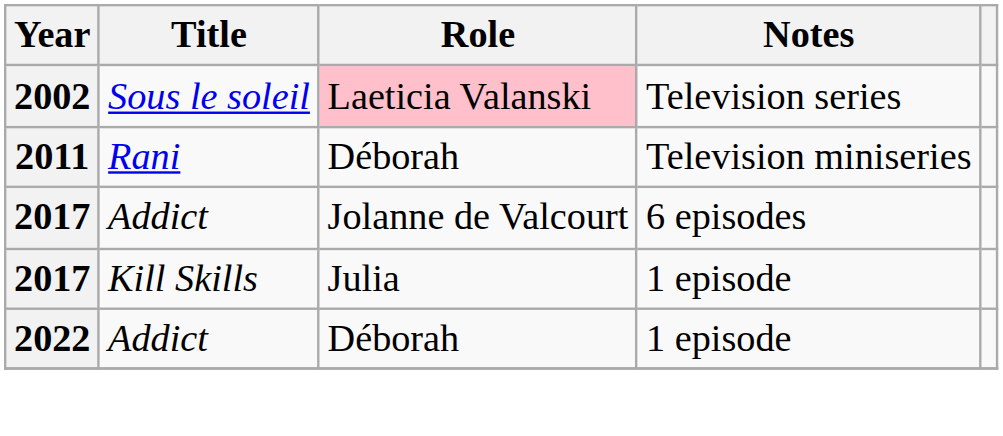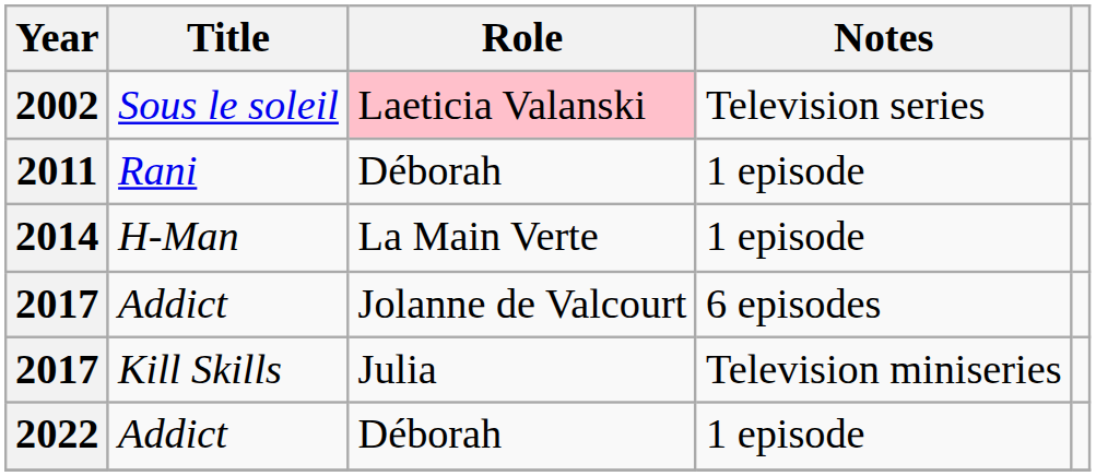2011 | Notes: Television miniseries -> 1 episode
+ row: 2014 | H-Man | La Main Verte | 1 episode
2017 / Kill Skills | Notes: 1 episode -> Television miniseries
